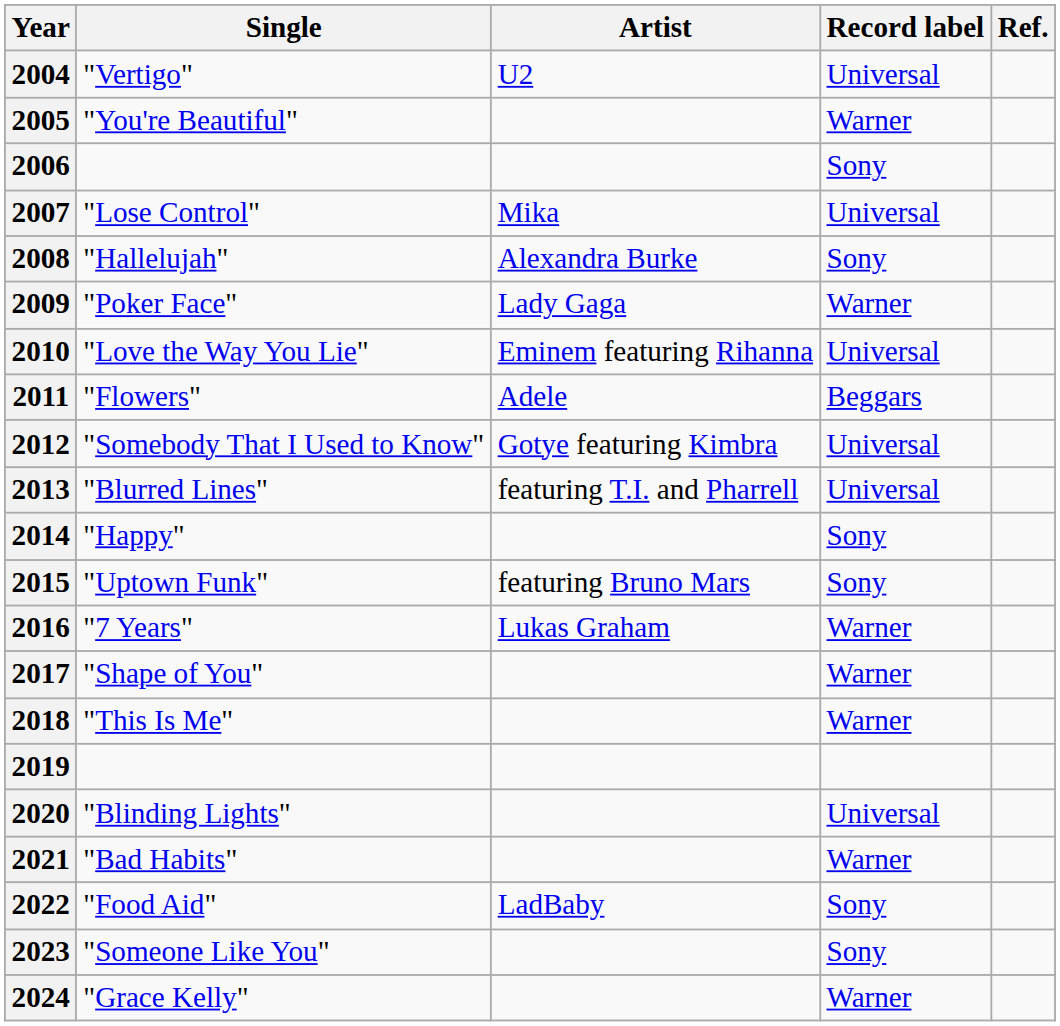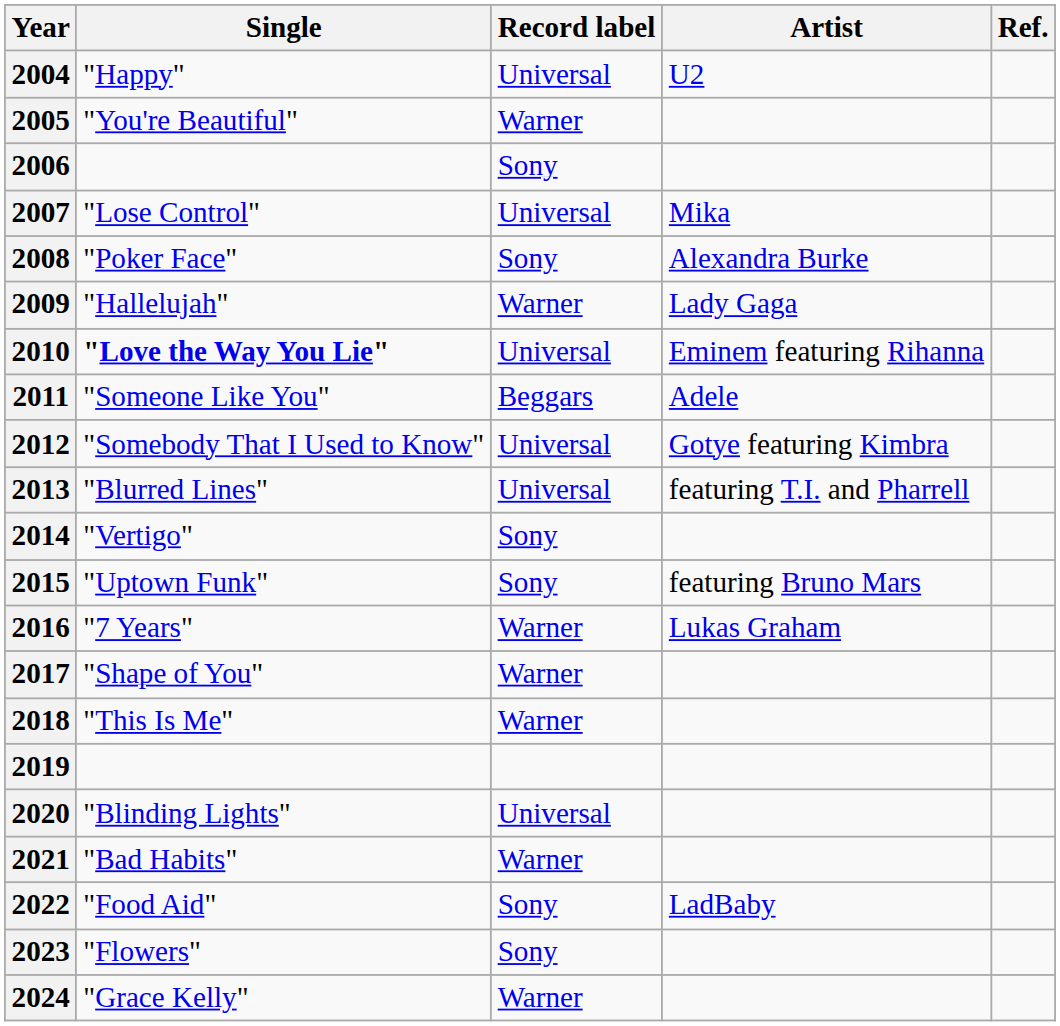columns swapped: Artist <-> Record label
2004 | Single: "Vertigo" -> "Happy"
2008 | Single: "Hallelujah" -> "Poker Face"
2009 | Single: "Poker Face" -> "Hallelujah"
2010 | Single: normal -> bold
2011 | Single: "Flowers" -> "Someone Like You"
2014 | Single: "Happy" -> "Vertigo"
2023 | Single: "Someone Like You" -> "Flowers"
